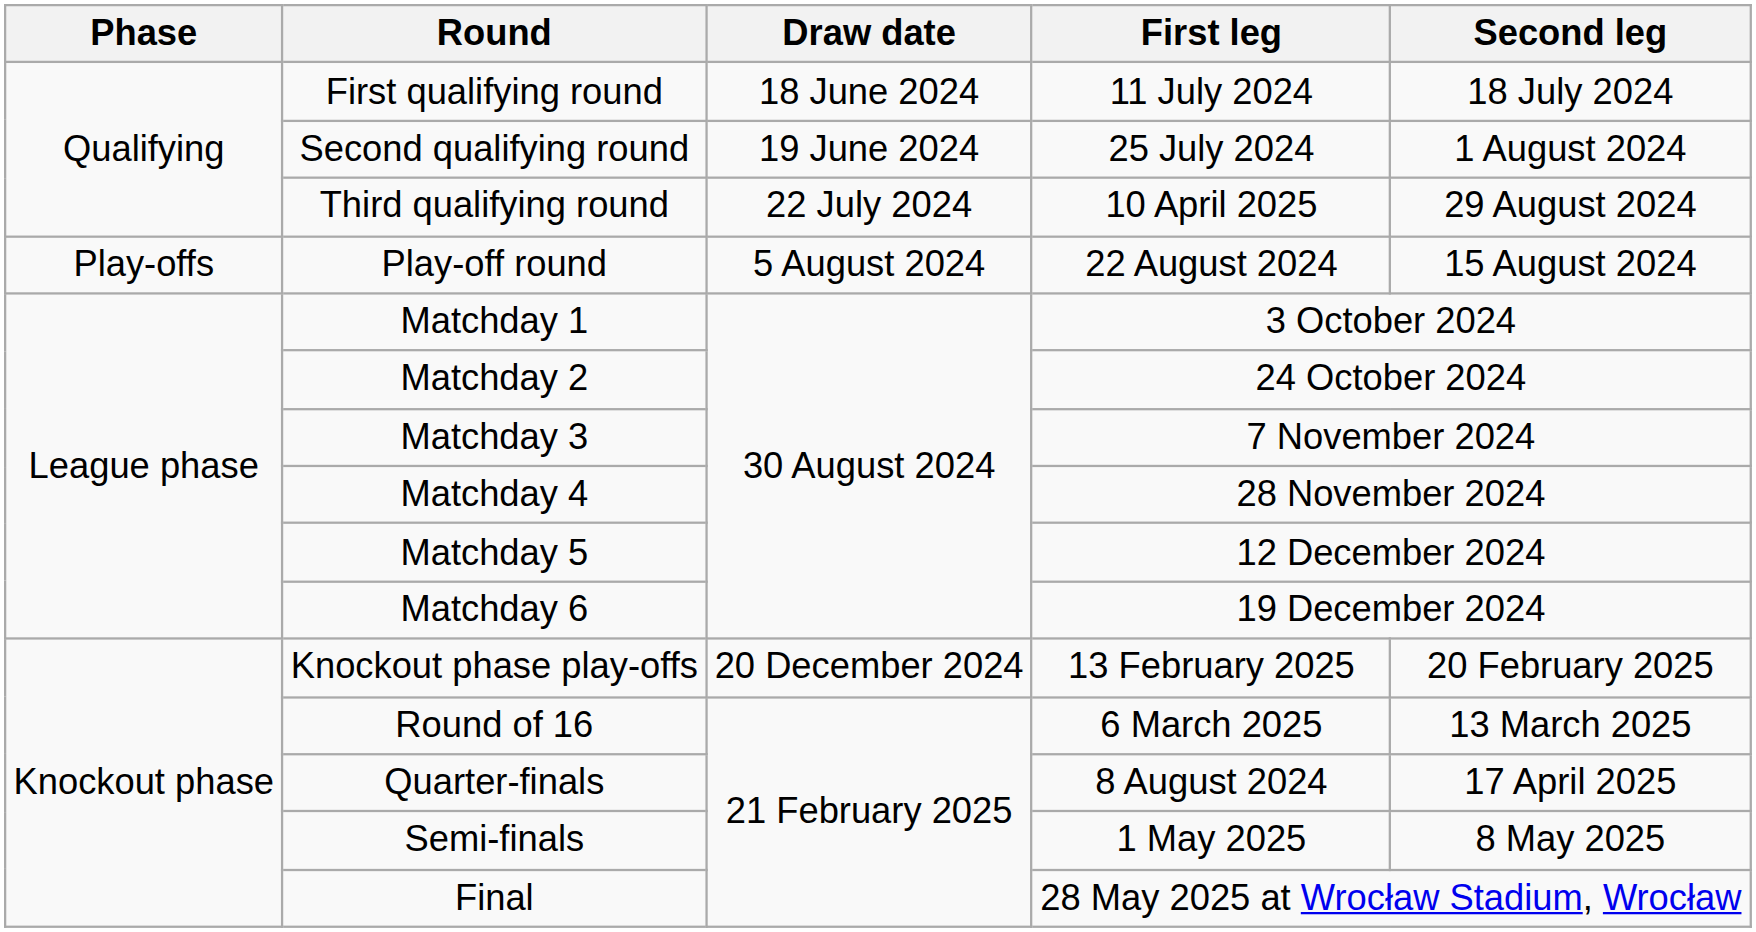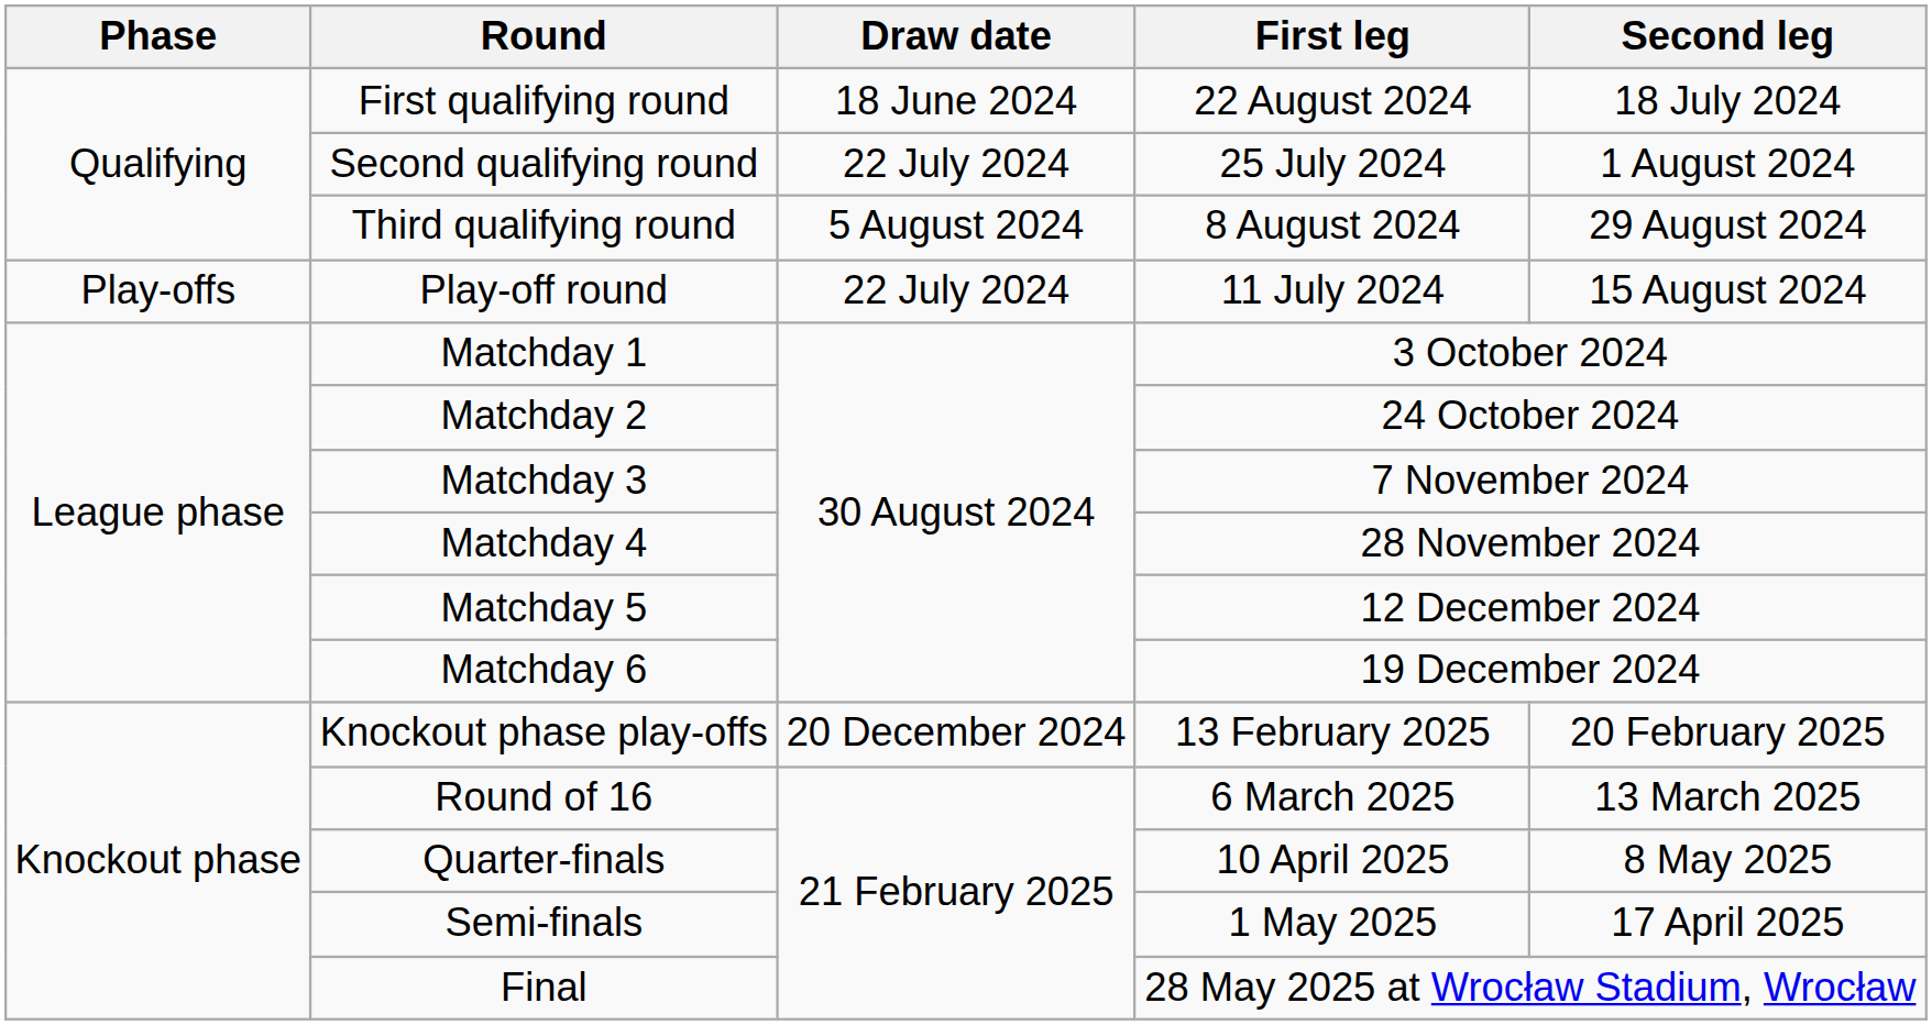First qualifying round | First leg: 11 July 2024 -> 22 August 2024
Second qualifying round | Draw date: 19 June 2024 -> 22 July 2024
Third qualifying round | Draw date: 22 July 2024 -> 5 August 2024
Third qualifying round | First leg: 10 April 2025 -> 8 August 2024
Play-off round | Draw date: 5 August 2024 -> 22 July 2024
Play-off round | First leg: 22 August 2024 -> 11 July 2024
Quarter-finals | First leg: 8 August 2024 -> 10 April 2025
Quarter-finals | Second leg: 17 April 2025 -> 8 May 2025
Semi-finals | Second leg: 8 May 2025 -> 17 April 2025
